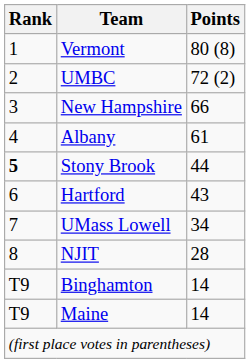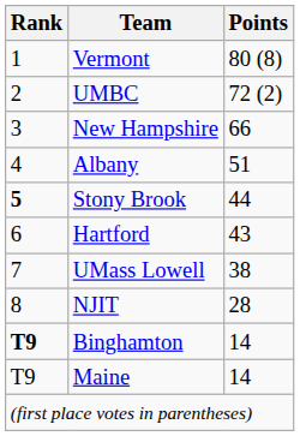Albany | Points: 61 -> 51
UMass Lowell | Points: 34 -> 38
Binghamton | Rank: normal -> bold
